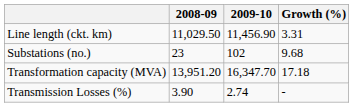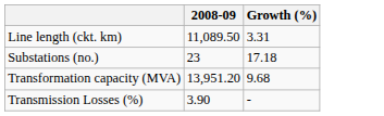- column: 2009-10 | 11,456.90 | 102 | 16,347.70 | 2.74
Line length (ckt. km) | 2008-09: 11,029.50 -> 11,089.50
Substations (no.) | Growth (%): 9.68 -> 17.18
Transformation capacity (MVA) | Growth (%): 17.18 -> 9.68
